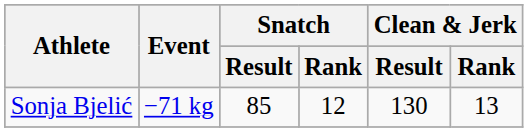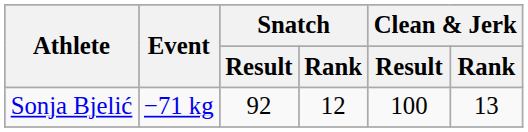Sonja Bjelić | Snatch / Result: 85 -> 92
Sonja Bjelić | Clean & Jerk / Result: 130 -> 100
